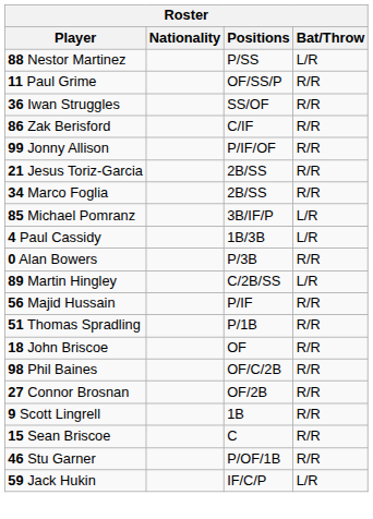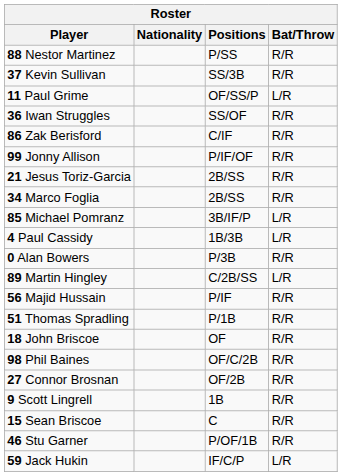88 Nestor Martinez | Bat/Throw: L/R -> R/R
+ row: 37 Kevin Sullivan | SS/3B | R/R
11 Paul Grime | Bat/Throw: R/R -> L/R
